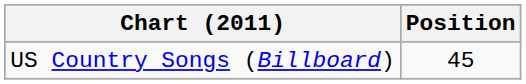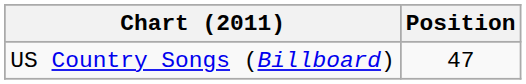US Country Songs (Billboard) | Position: 45 -> 47
